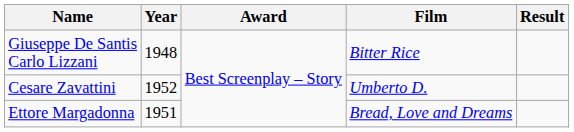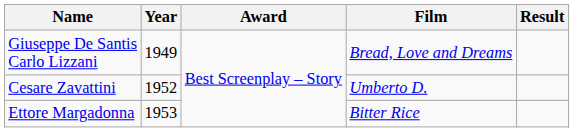Giuseppe De Santis Carlo Lizzani | Year: 1948 -> 1949
Giuseppe De Santis Carlo Lizzani | Film: Bitter Rice -> Bread, Love and Dreams
Ettore Margadonna | Year: 1951 -> 1953
Ettore Margadonna | Film: Bread, Love and Dreams -> Bitter Rice
